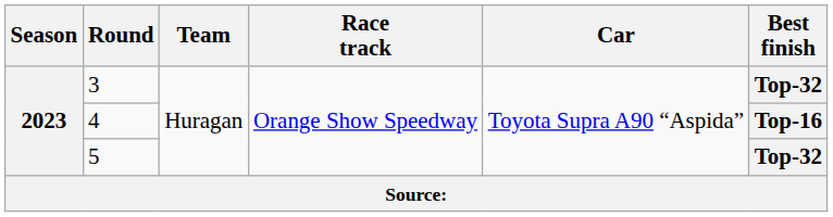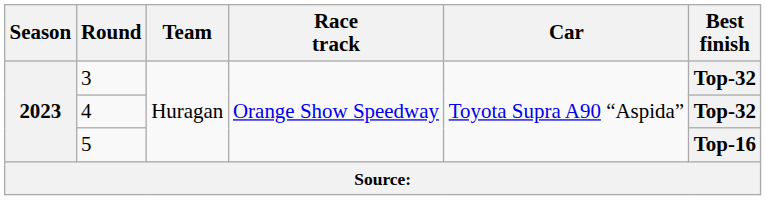4 | Best finish: Top-16 -> Top-32
5 | Best finish: Top-32 -> Top-16
